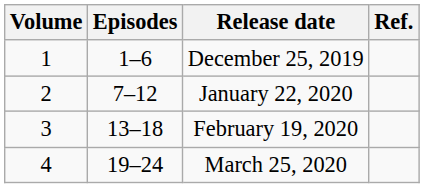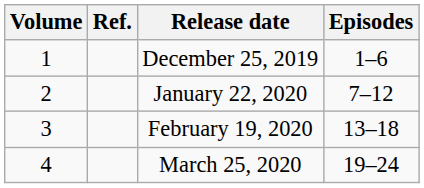columns swapped: Episodes <-> Ref.
